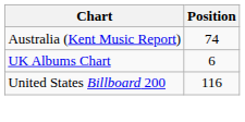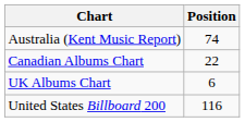+ row: Canadian Albums Chart | 22
